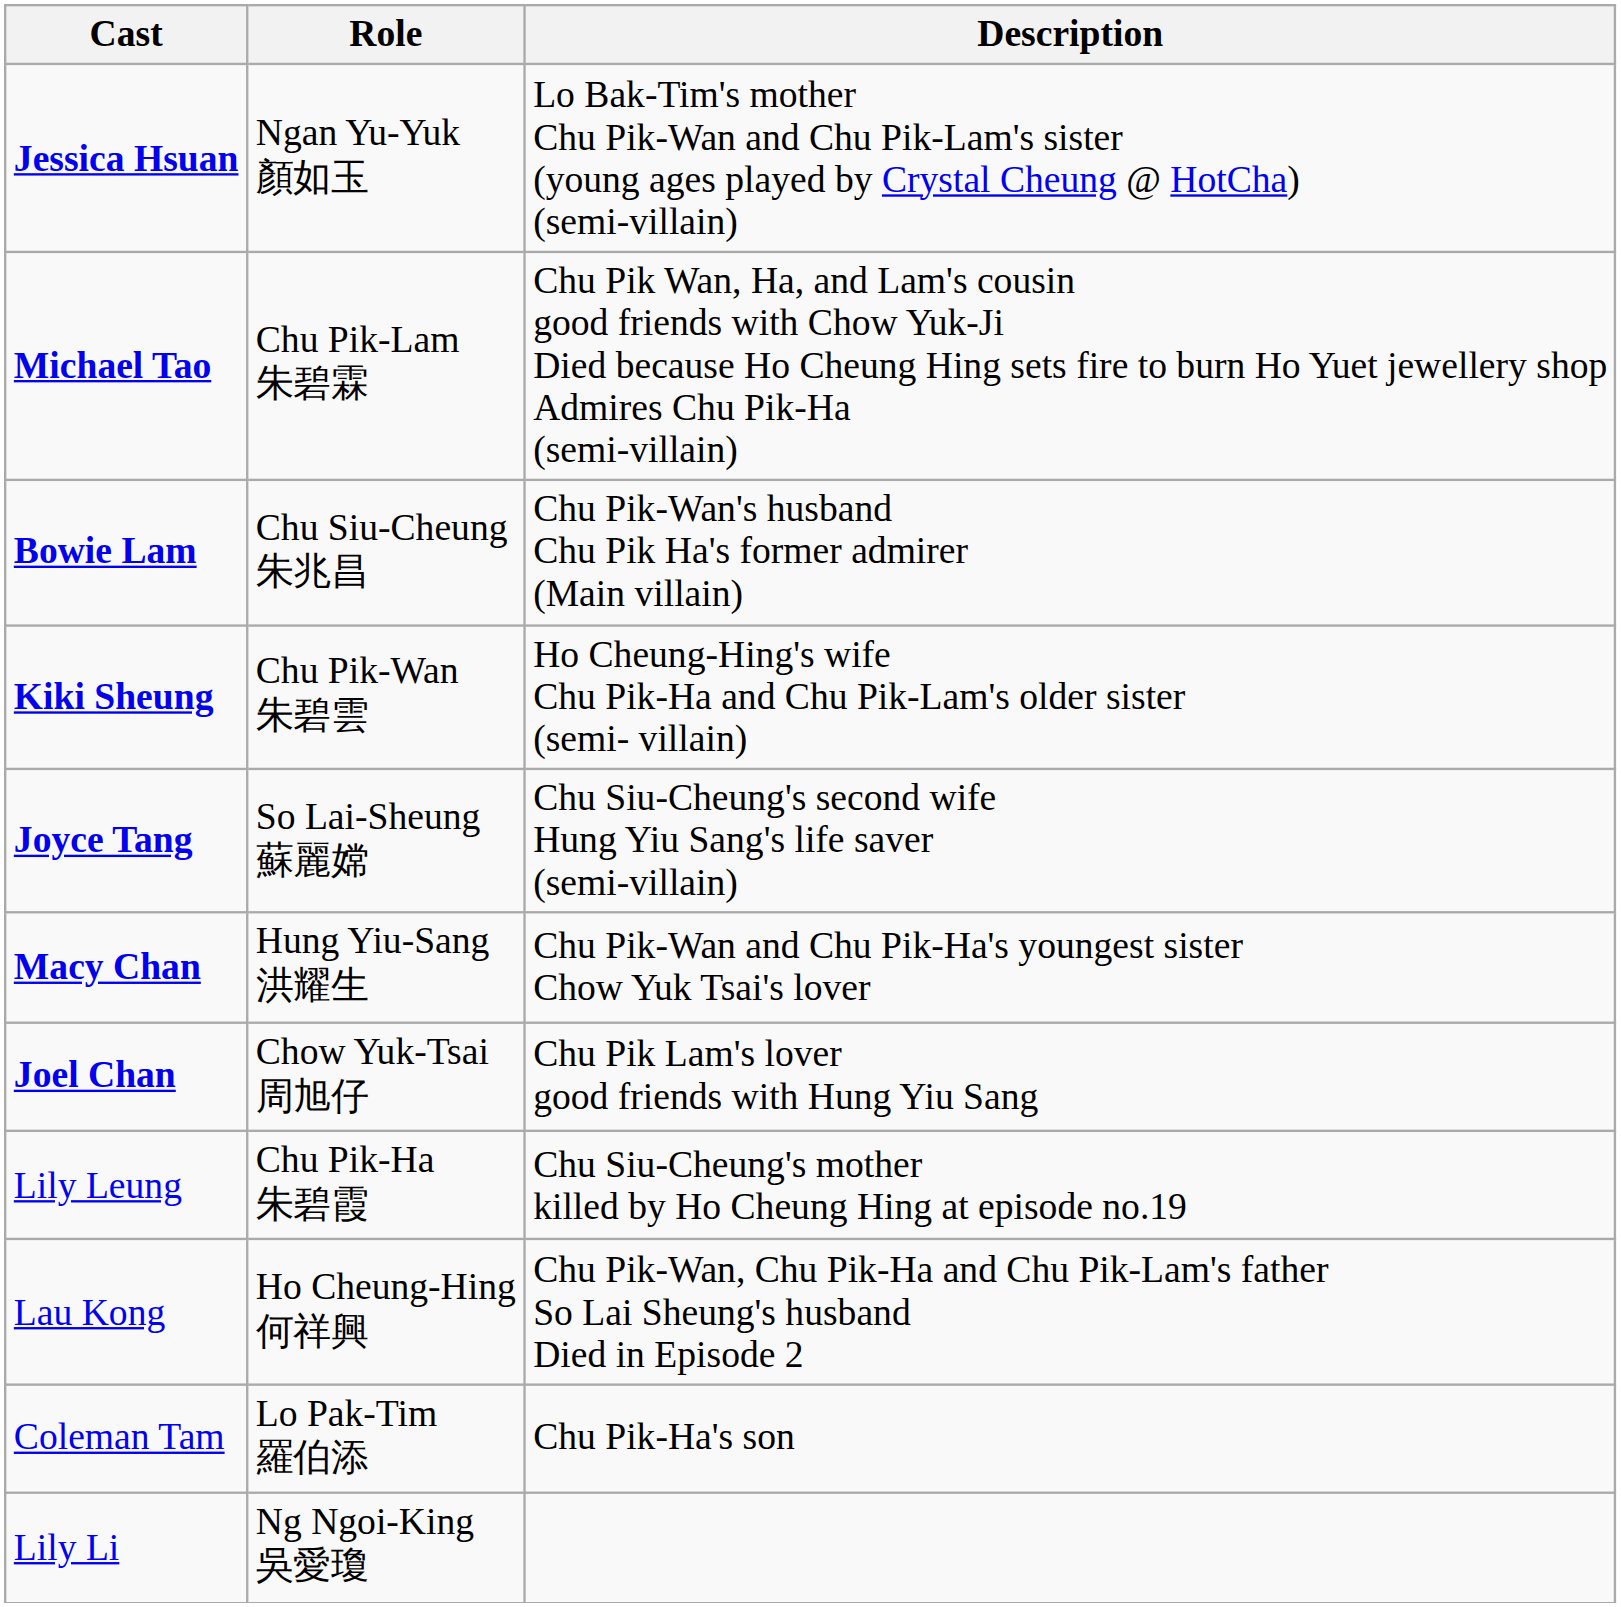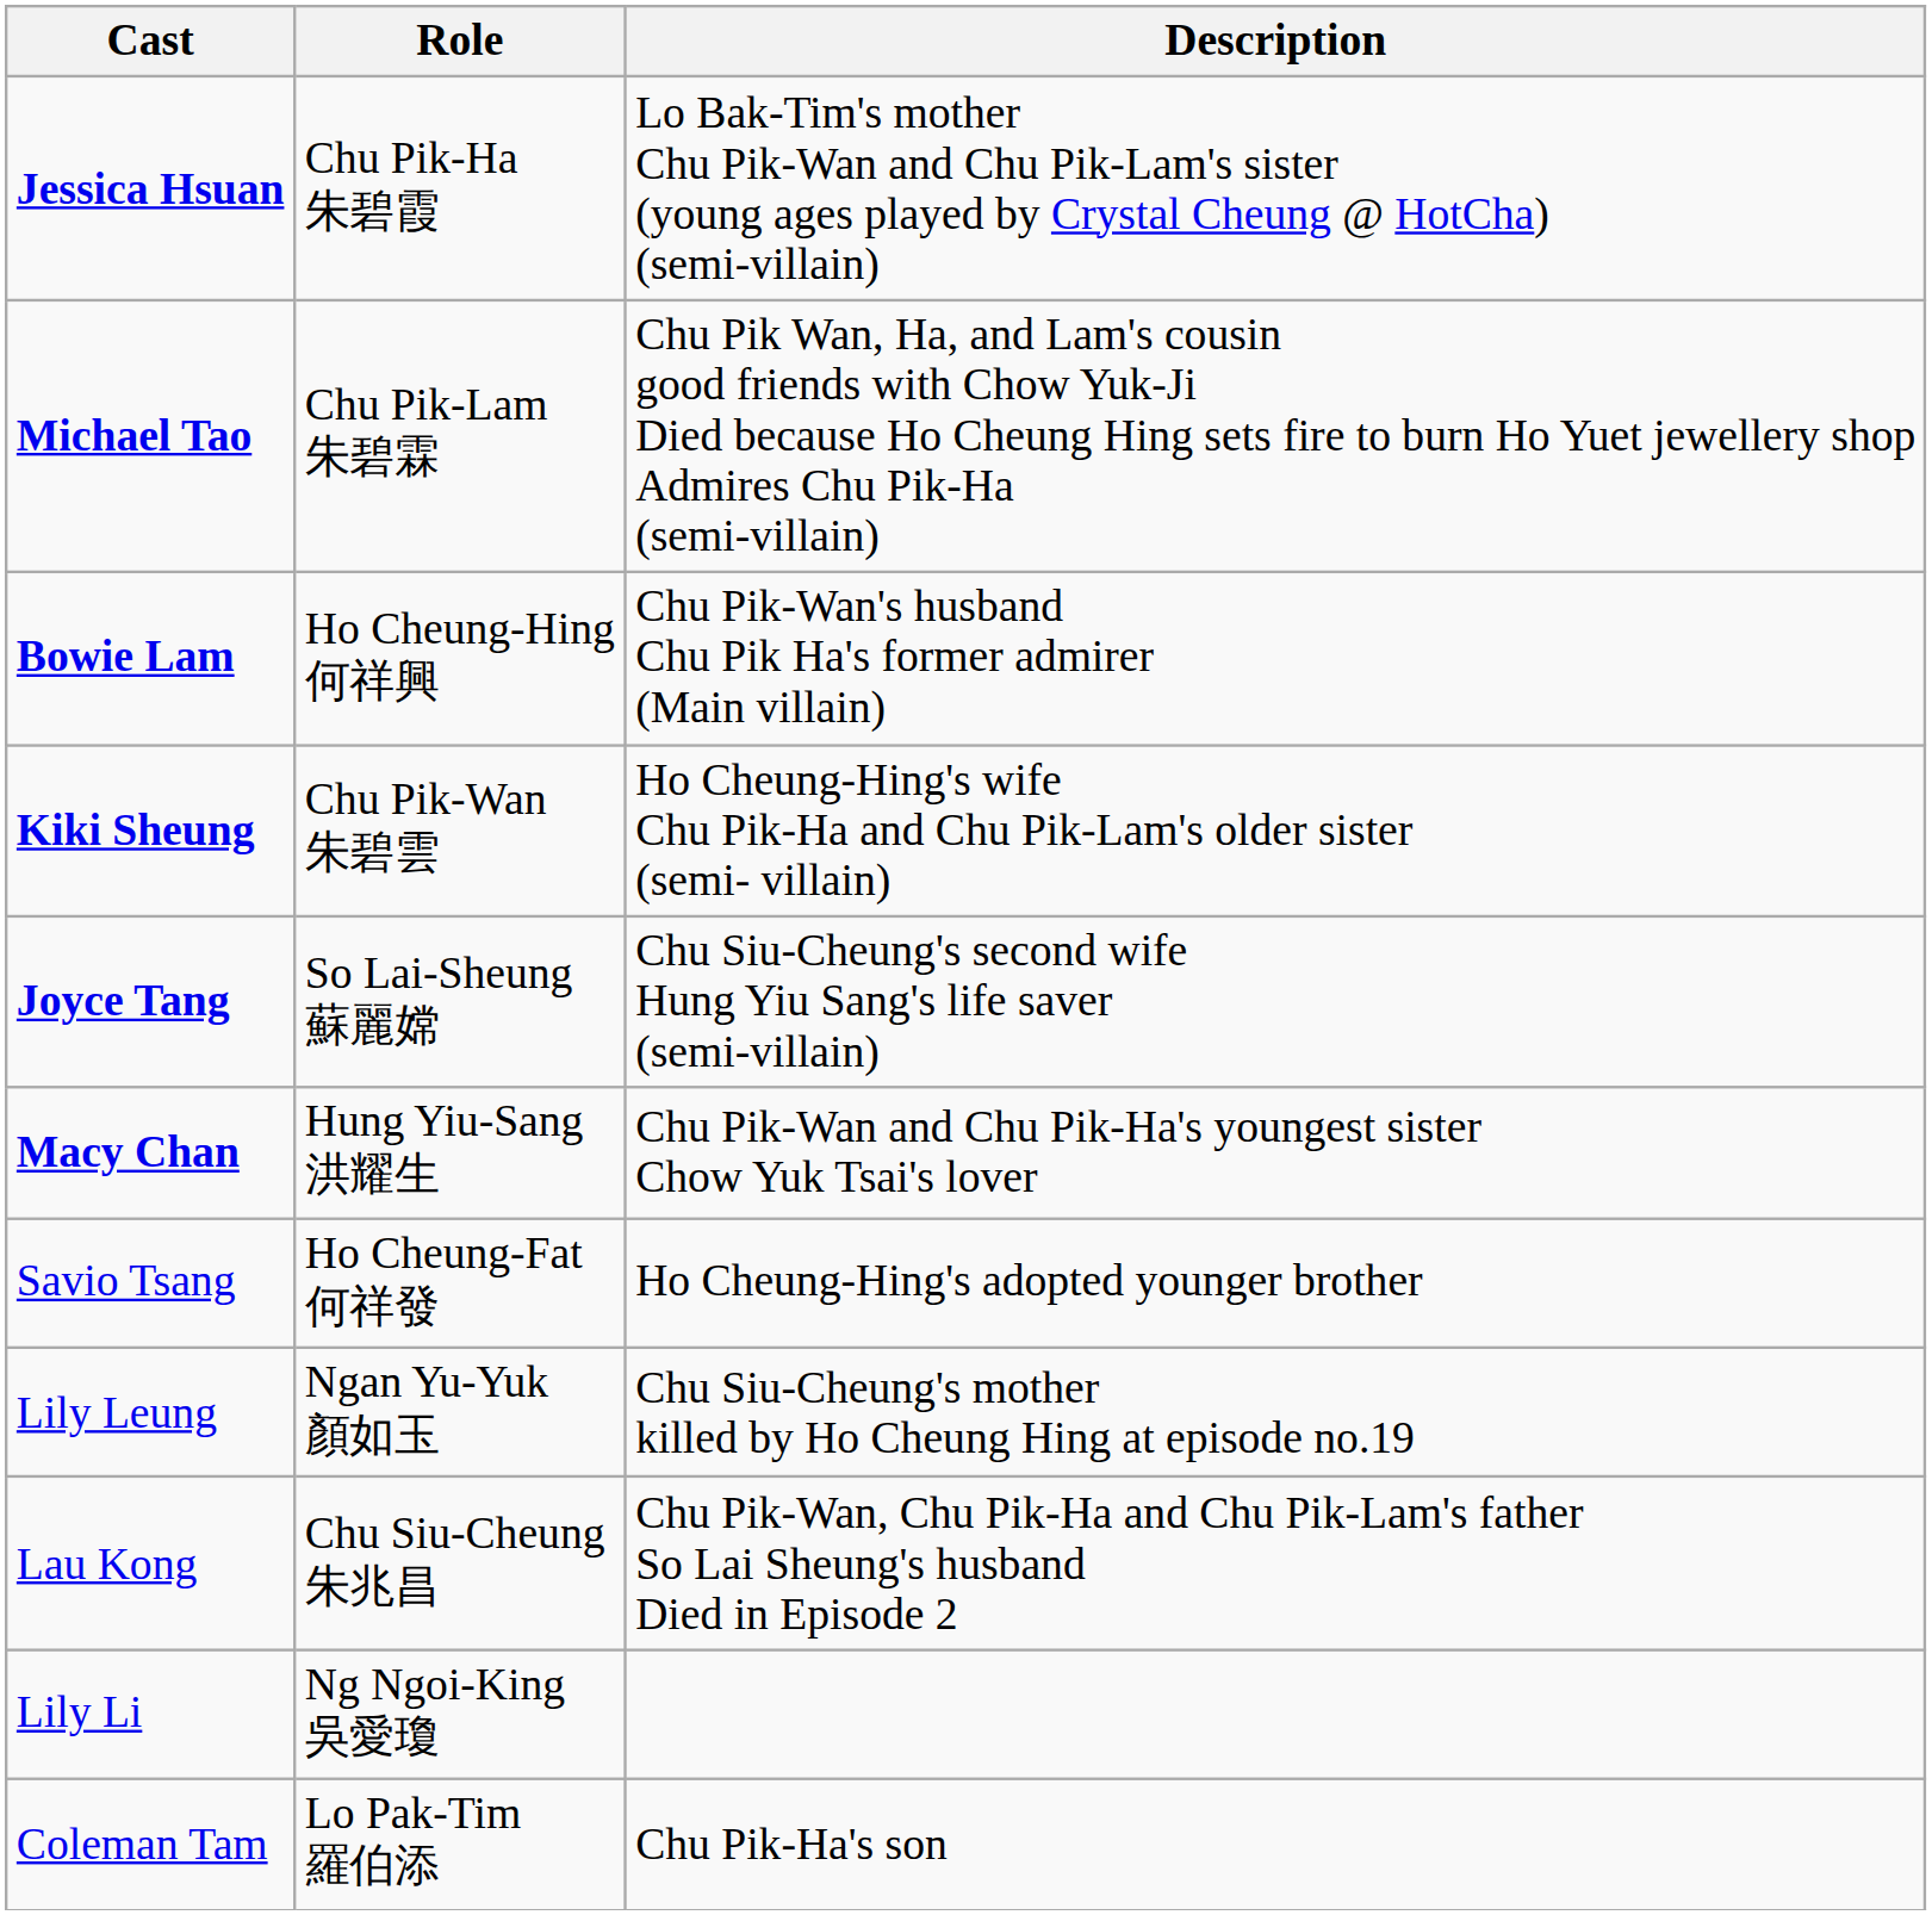Jessica Hsuan | Role: Ngan Yu-Yuk 顏如玉 -> Chu Pik-Ha 朱碧霞
Bowie Lam | Role: Chu Siu-Cheung 朱兆昌 -> Ho Cheung-Hing 何祥興
- row: Joel Chan | Chow Yuk-Tsai 周旭仔 | Chu Pik Lam's lover good friends with Hung Yiu Sang
+ row: Savio Tsang | Ho Cheung-Fat 何祥發 | Ho Cheung-Hing's adopted younger brother
Lily Leung | Role: Chu Pik-Ha 朱碧霞 -> Ngan Yu-Yuk 顏如玉
Lau Kong | Role: Ho Cheung-Hing 何祥興 -> Chu Siu-Cheung 朱兆昌
rows swapped: Lily Li <-> Coleman Tam
